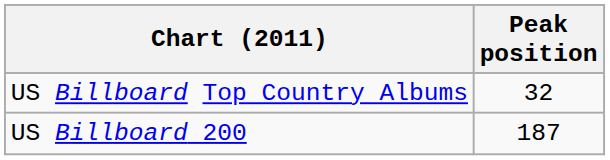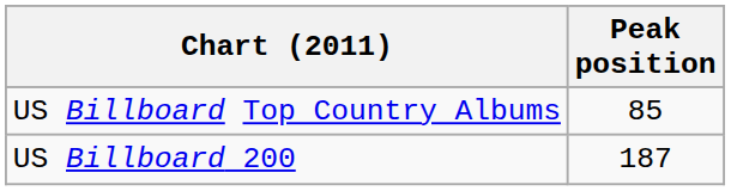US Billboard Top Country Albums | Peak position: 32 -> 85
